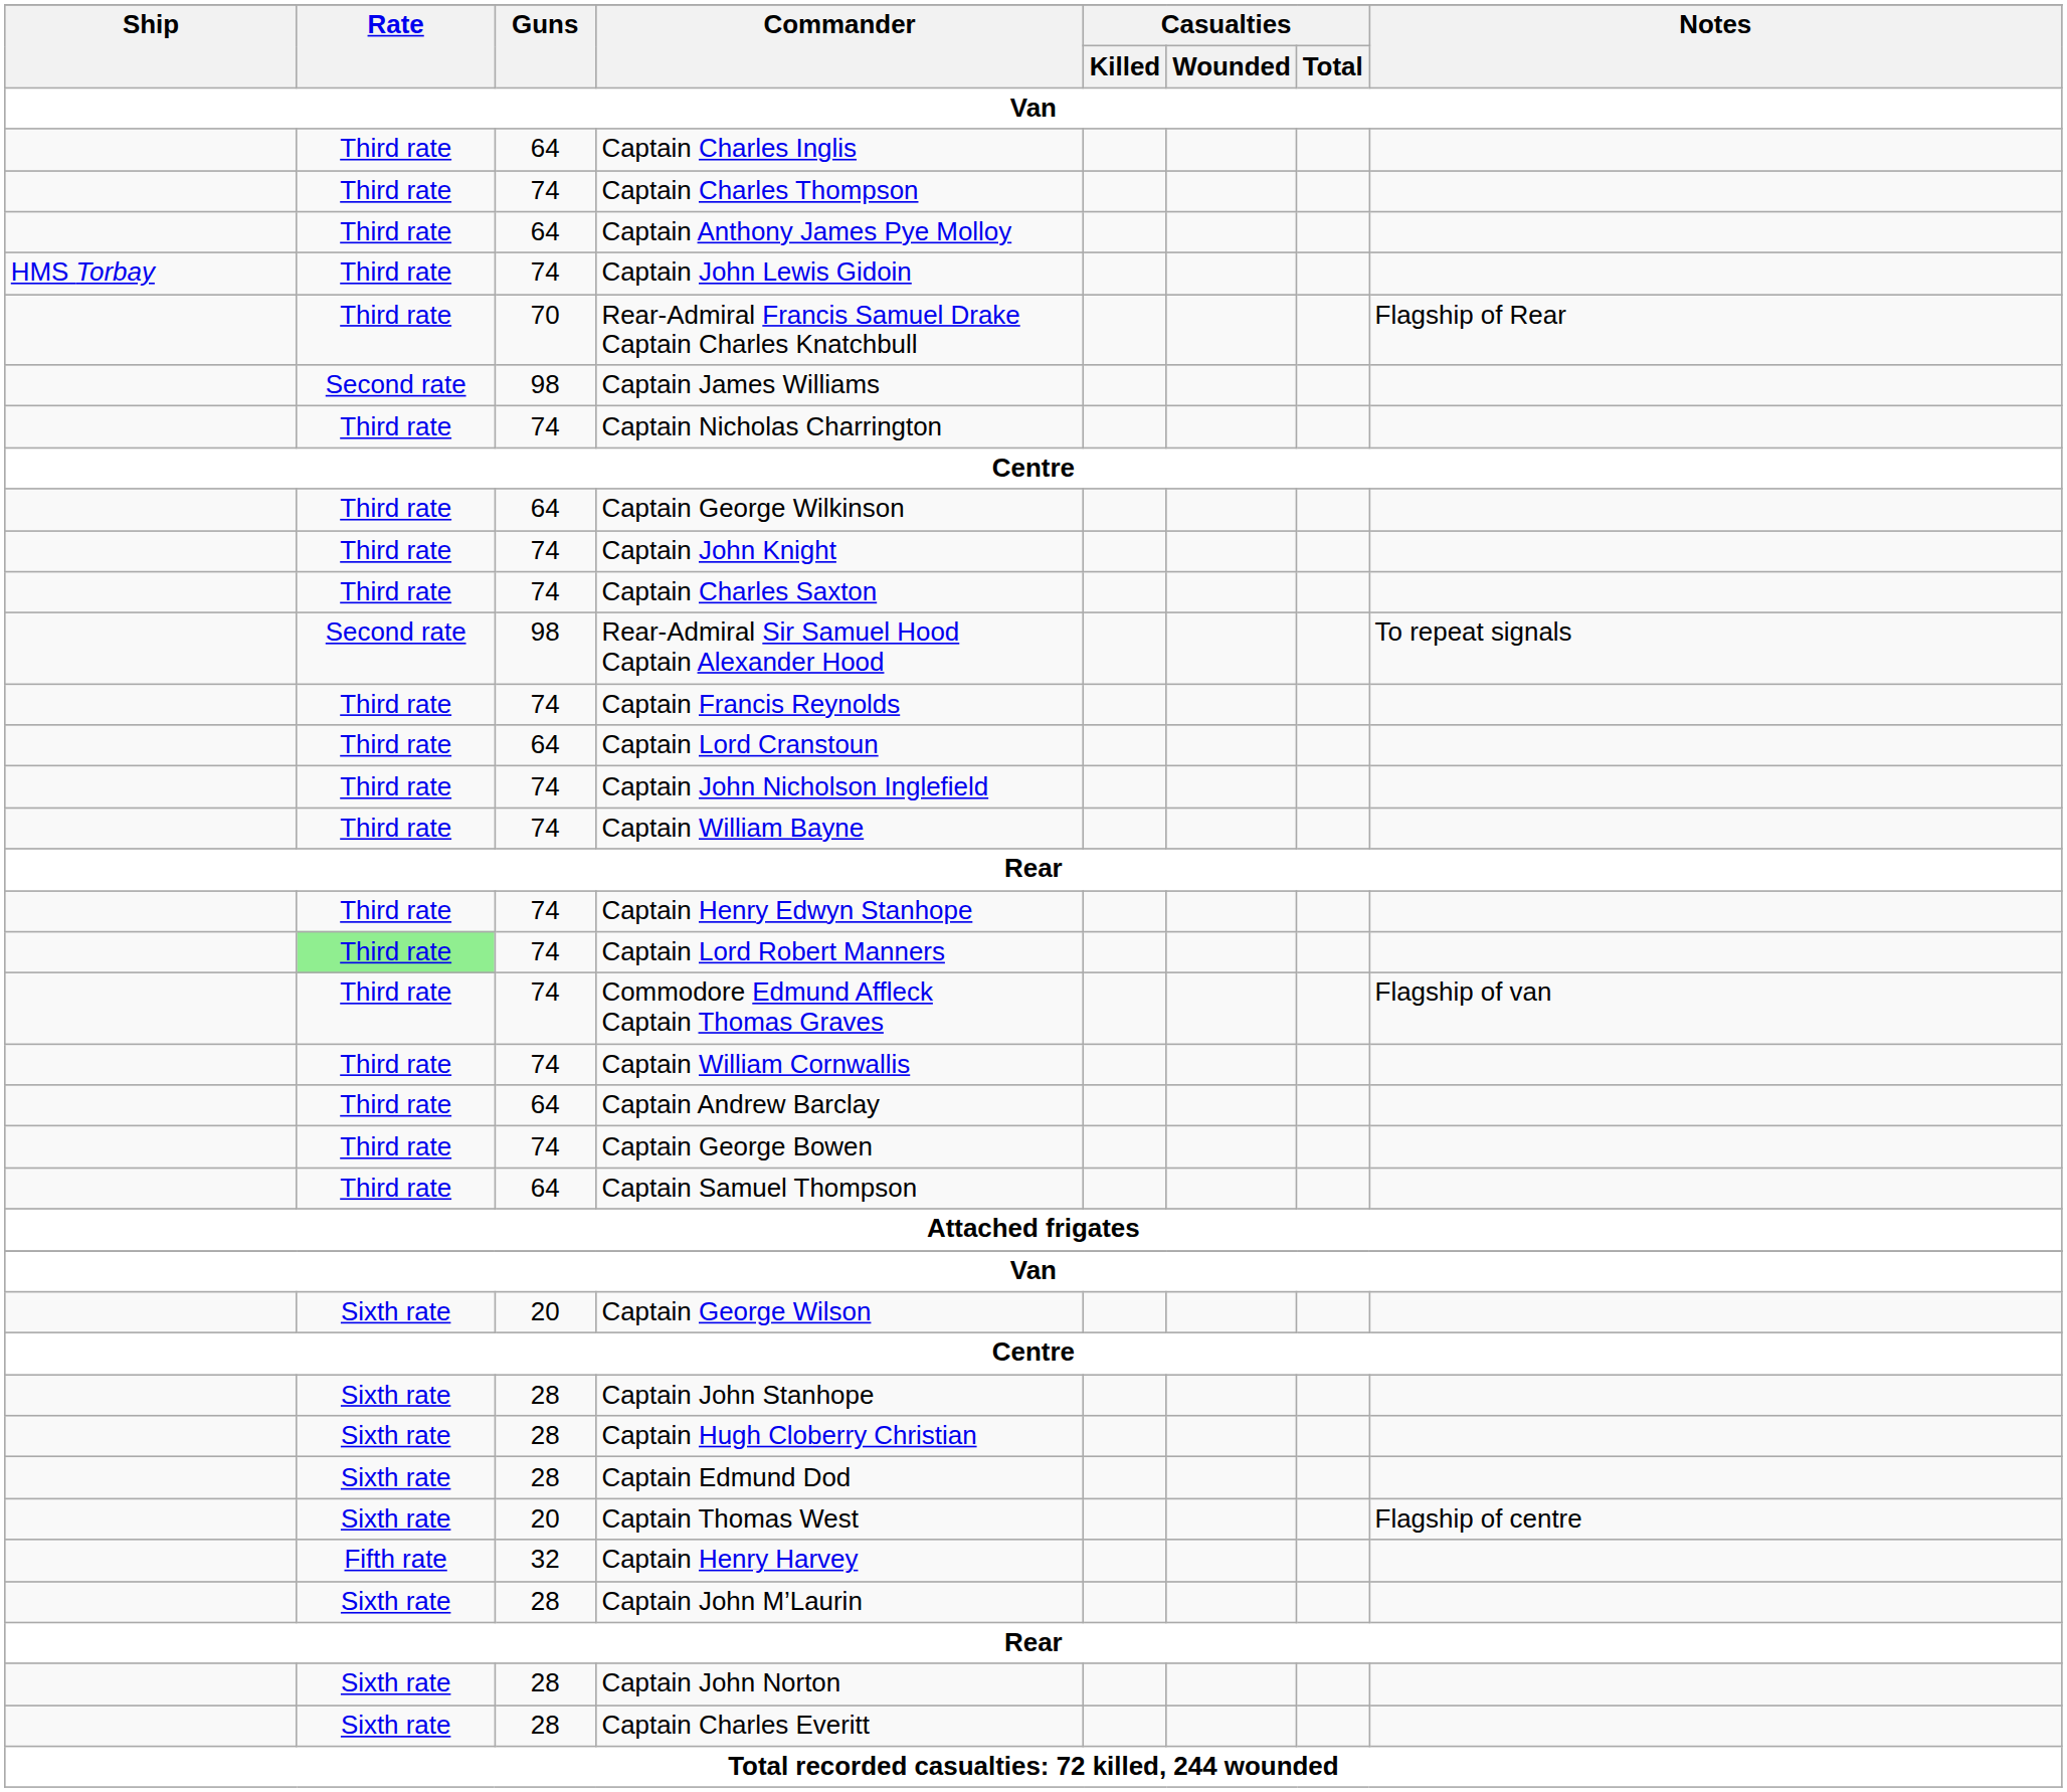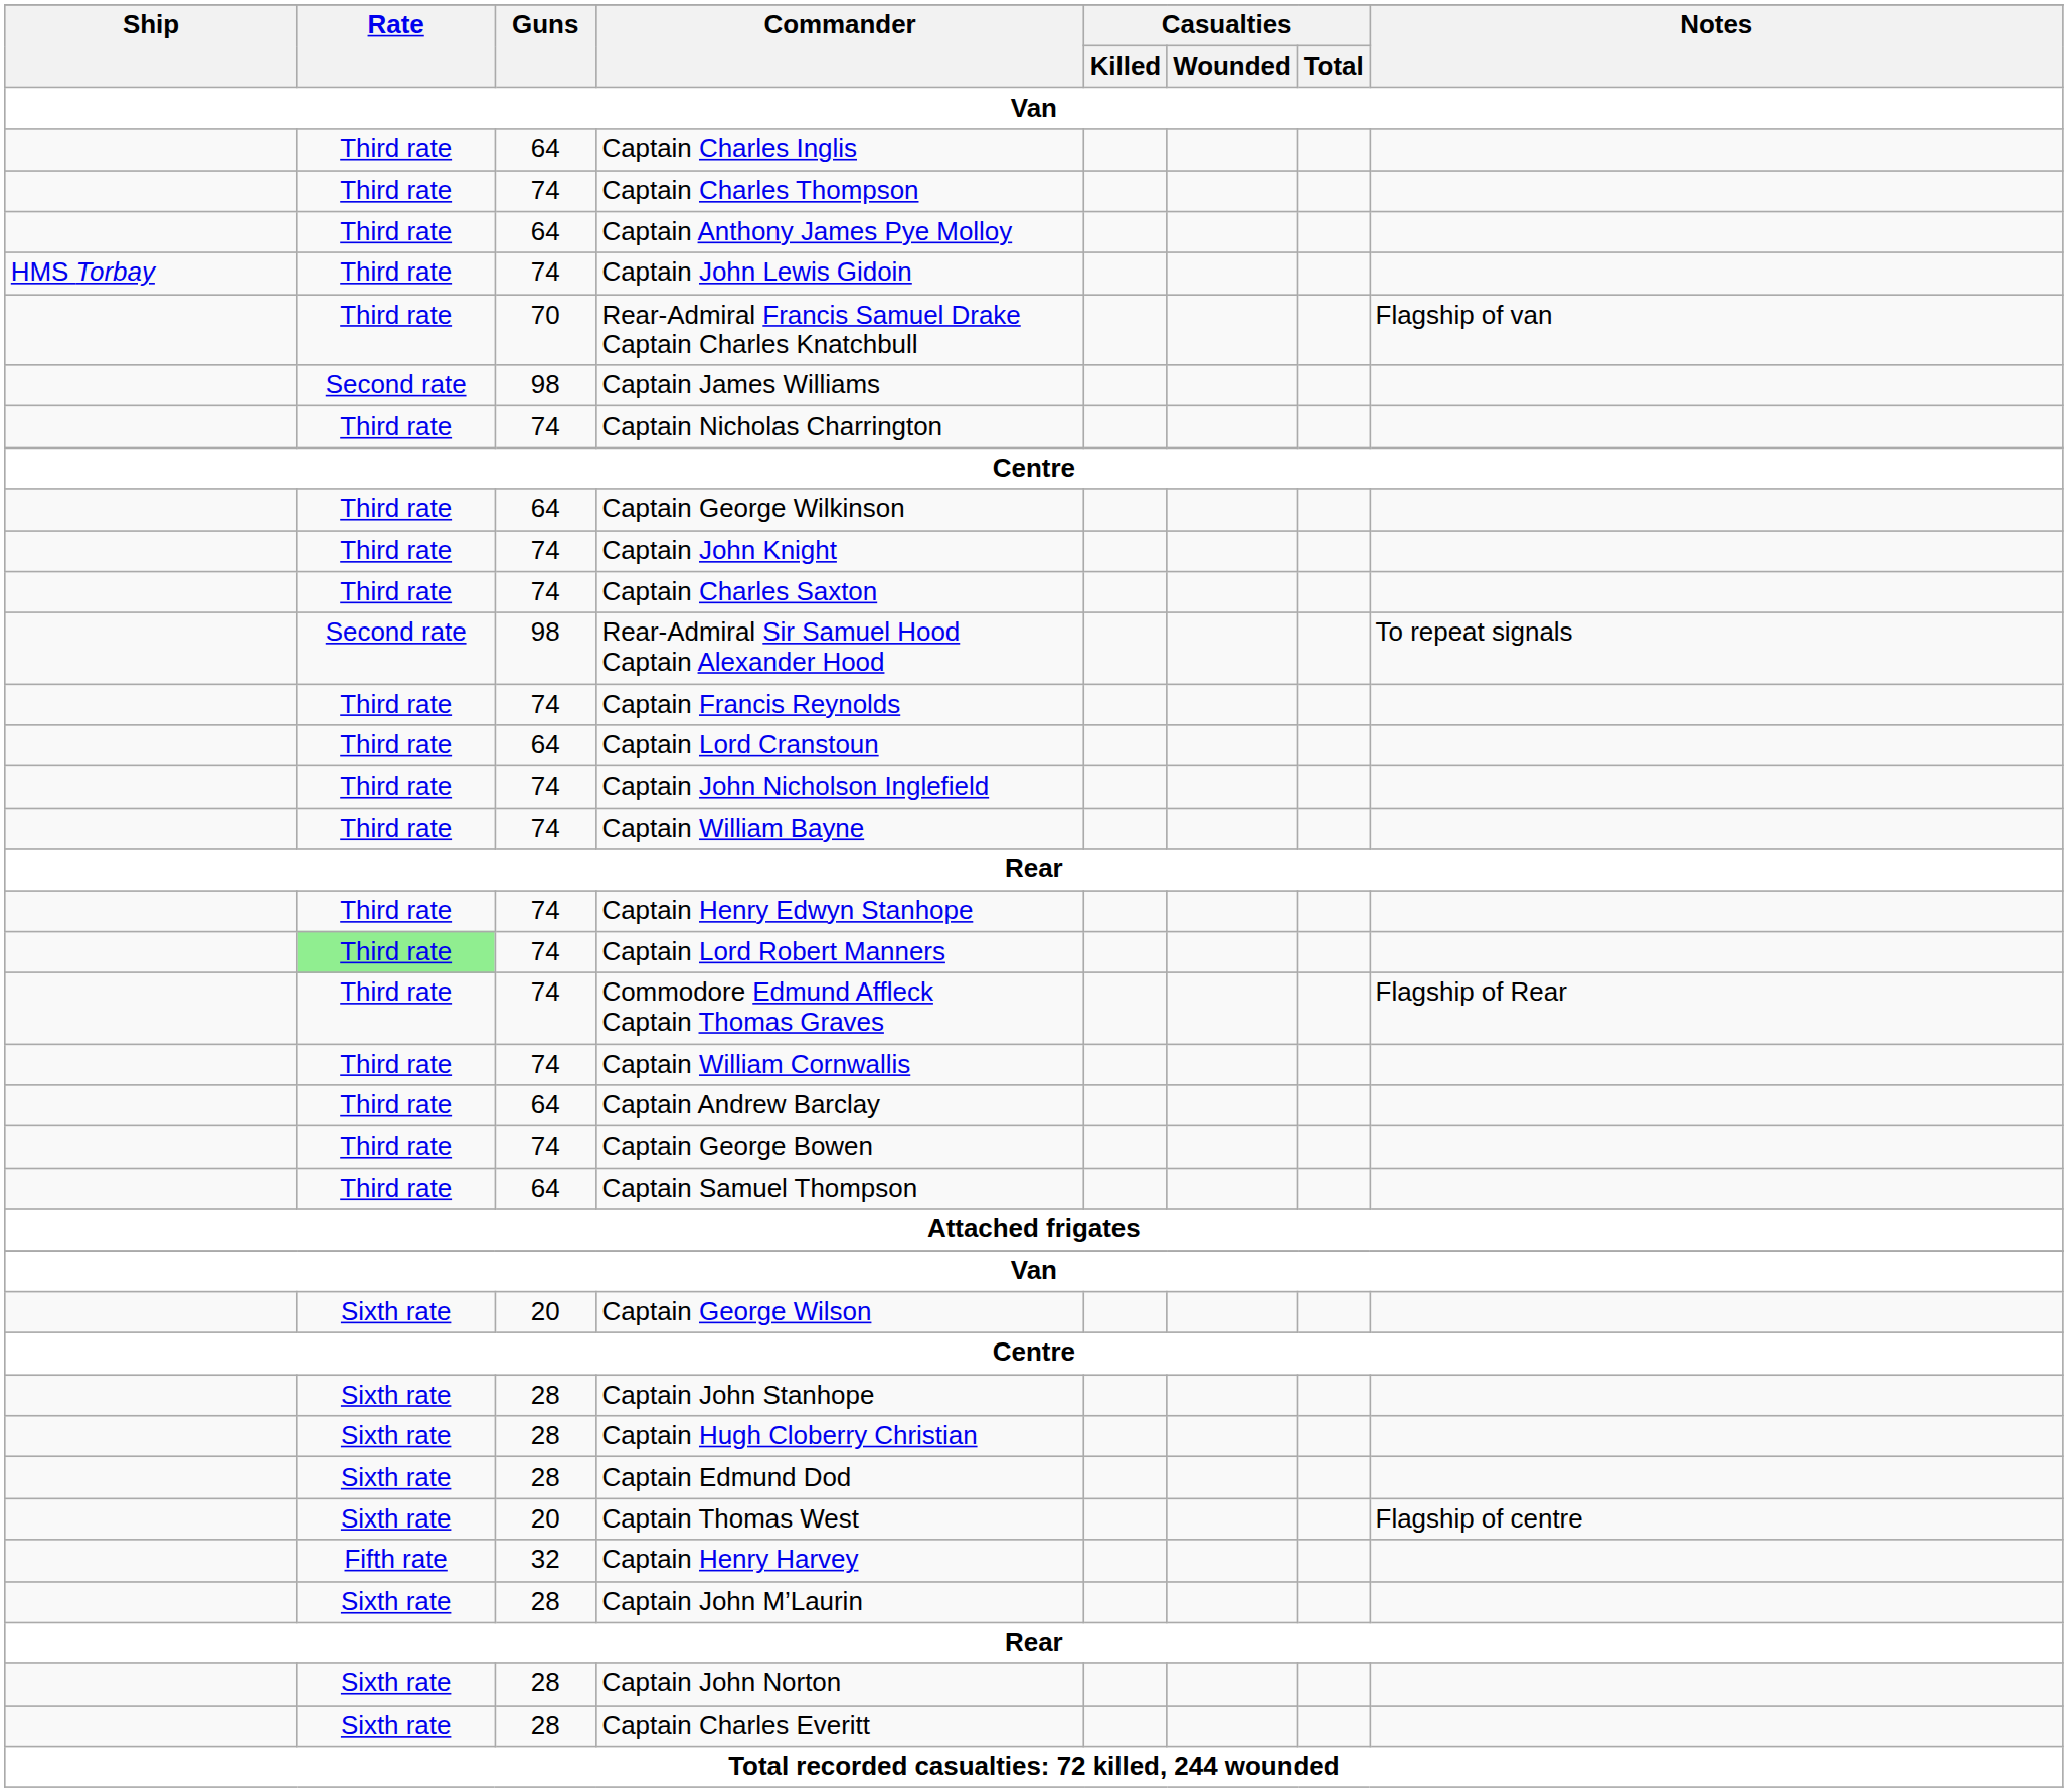Rear-Admiral Francis Samuel Drake Captain Charles Knatchbull | Notes: Flagship of Rear -> Flagship of van
Commodore Edmund Affleck Captain Thomas Graves | Notes: Flagship of van -> Flagship of Rear
